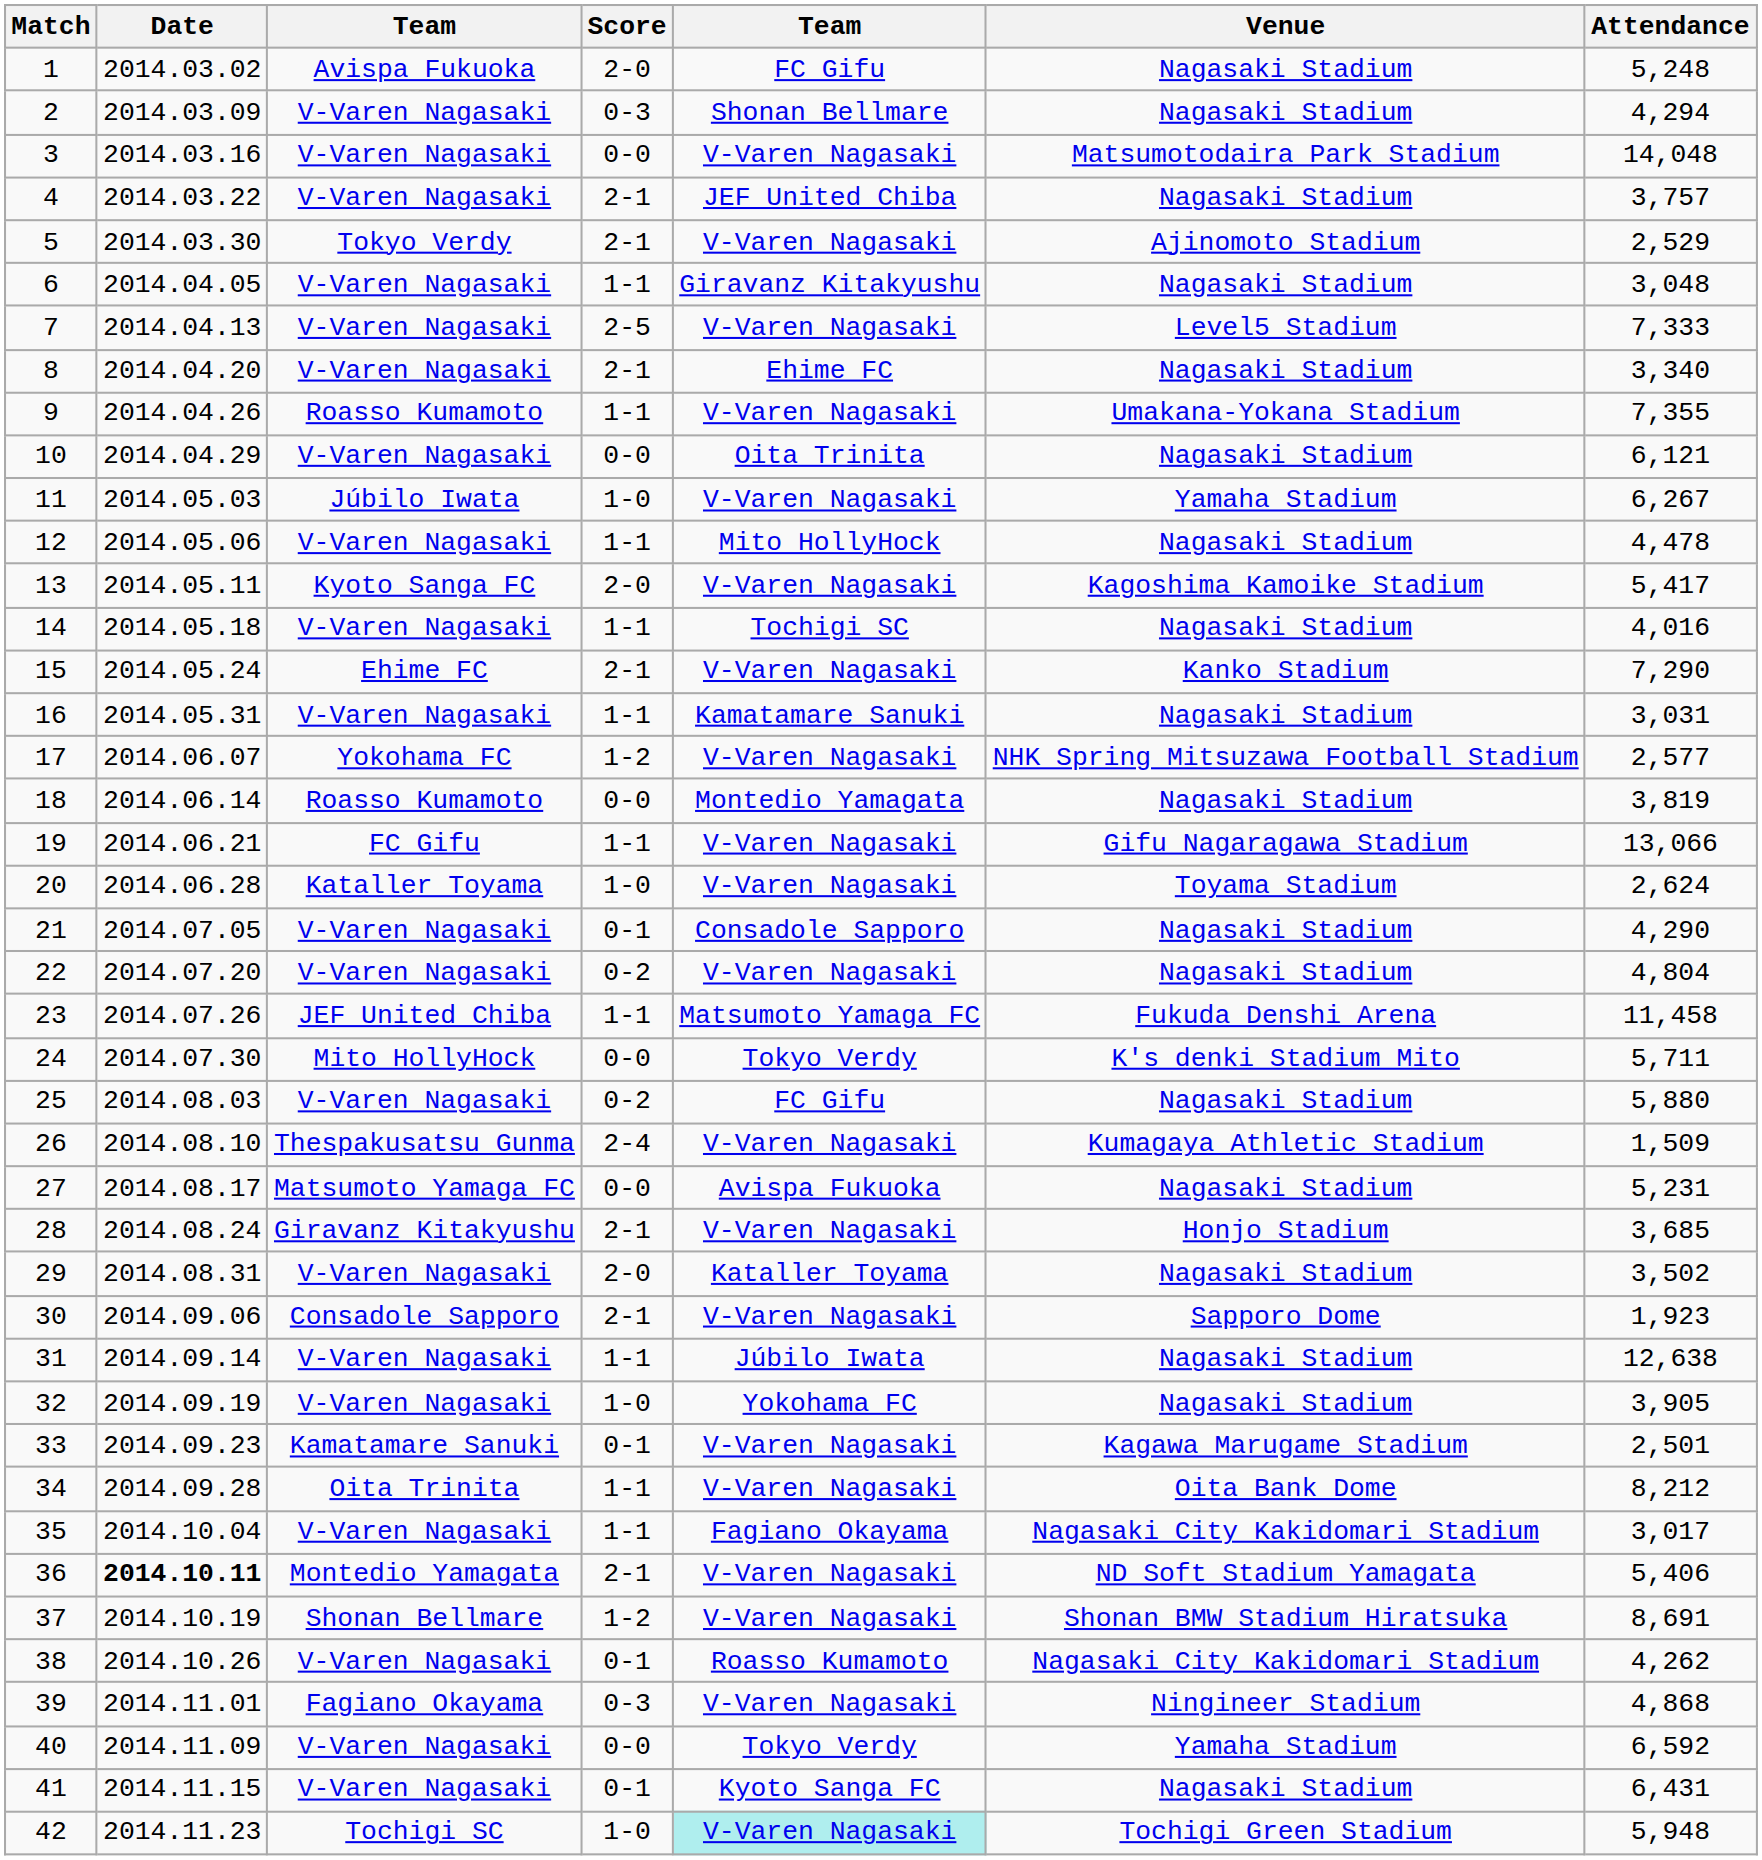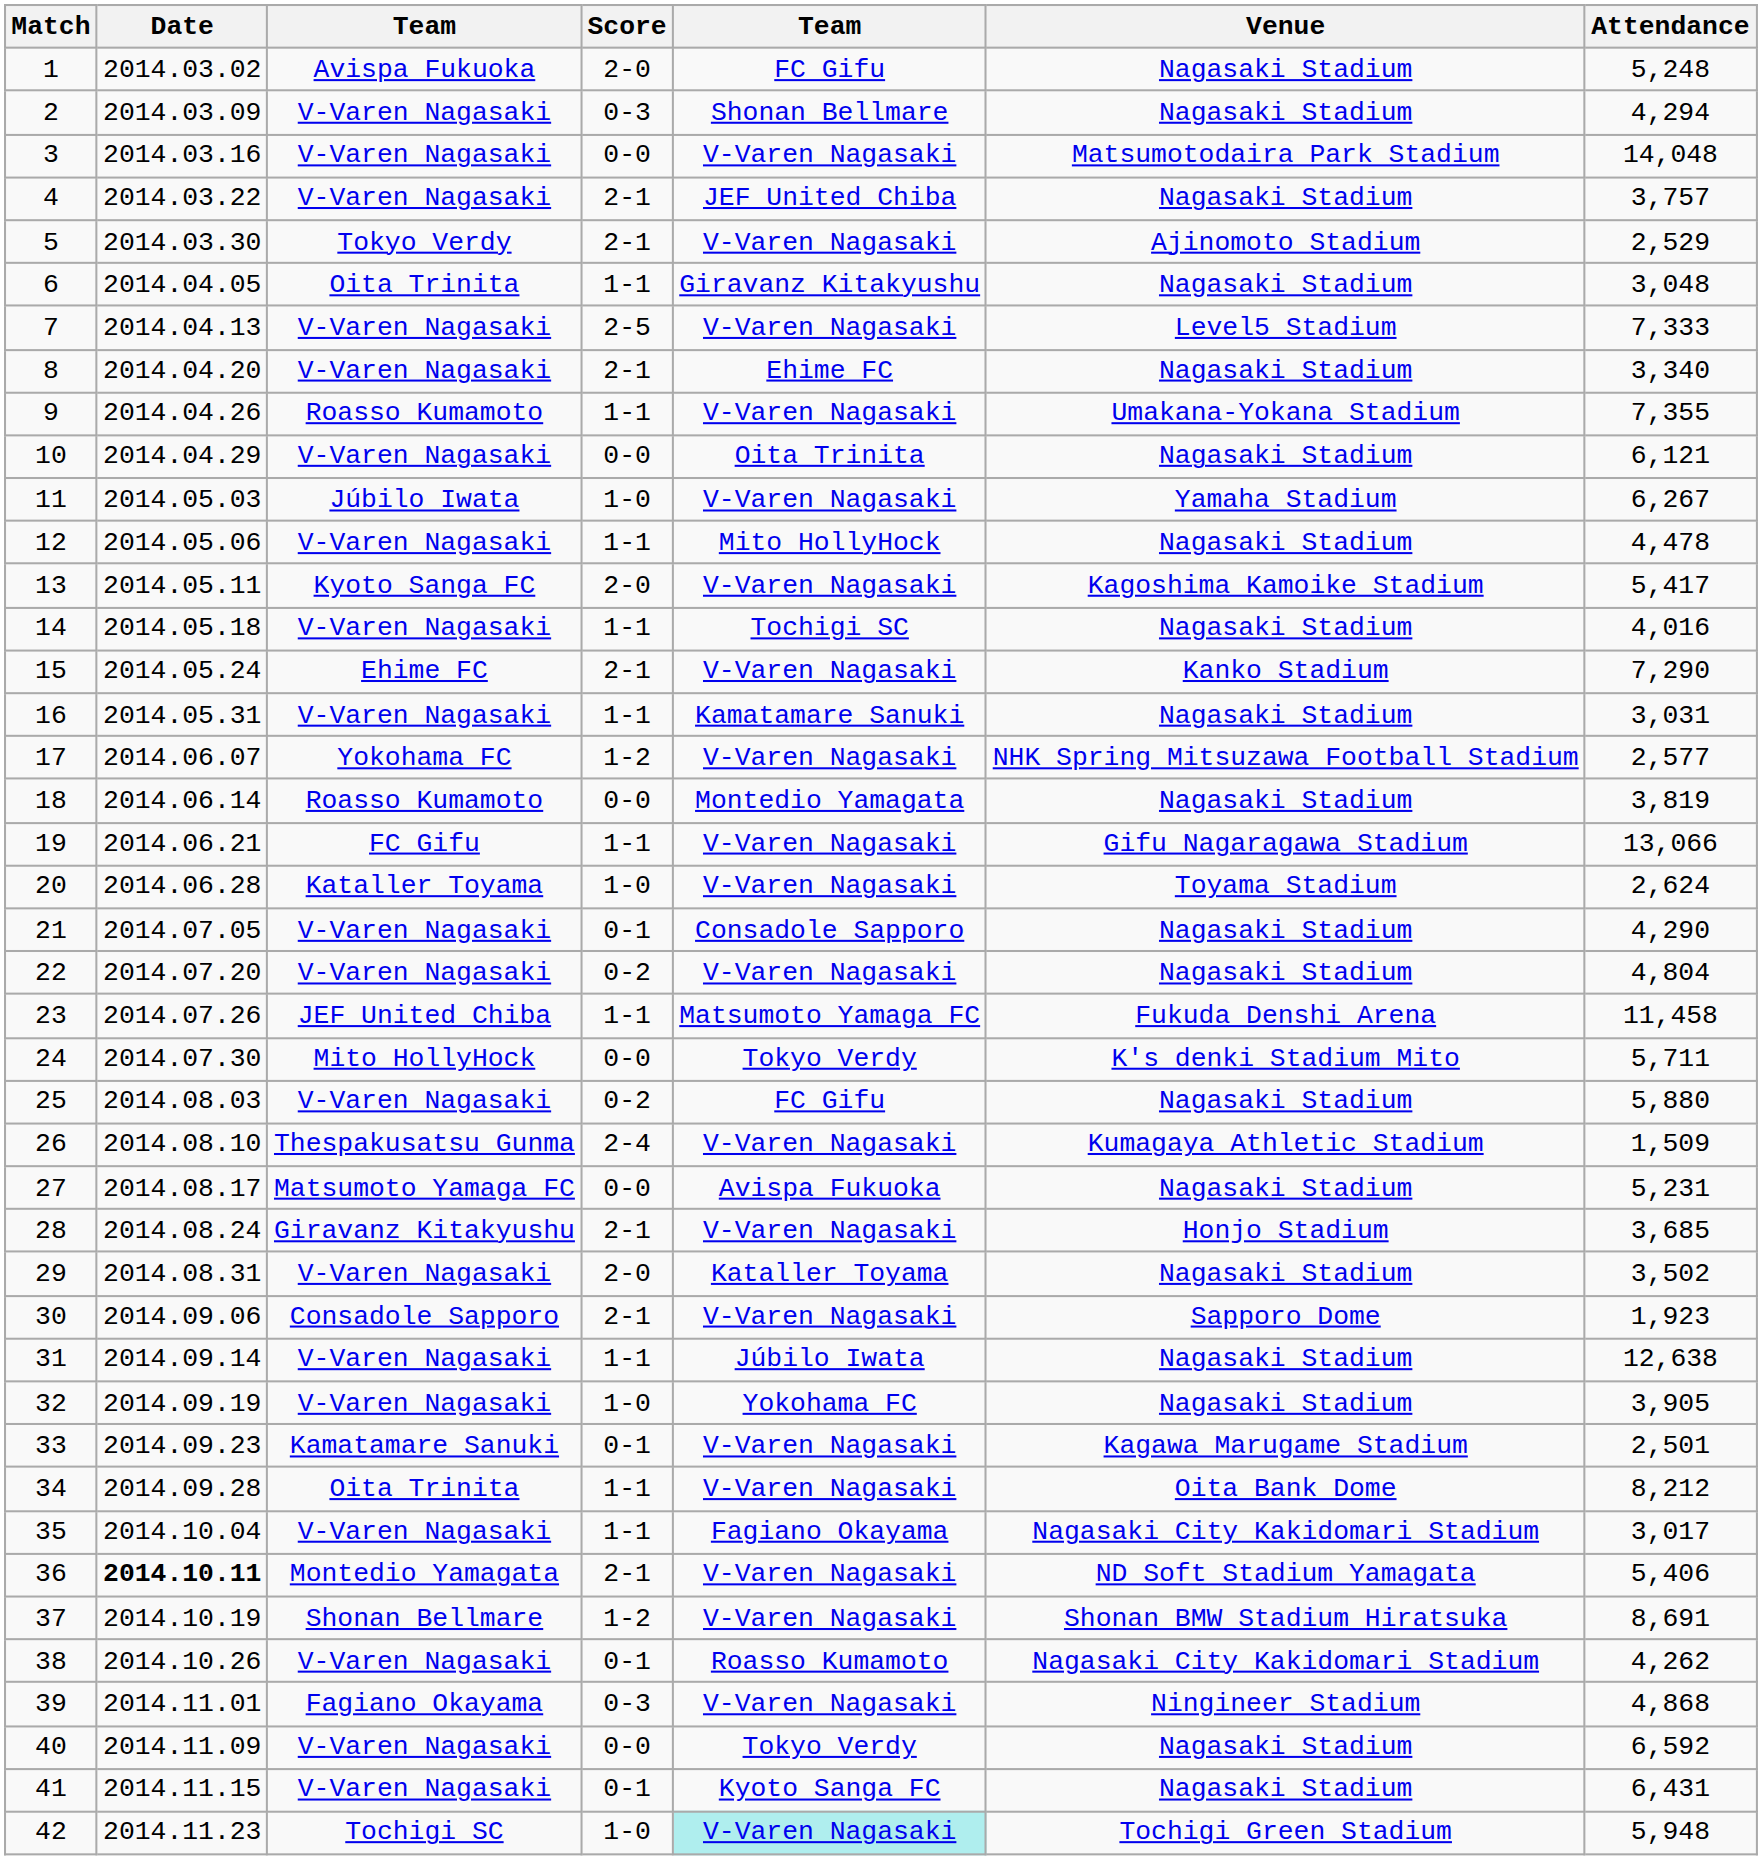6 | column 3: V-Varen Nagasaki -> Oita Trinita
40 | Venue: Yamaha Stadium -> Nagasaki Stadium
